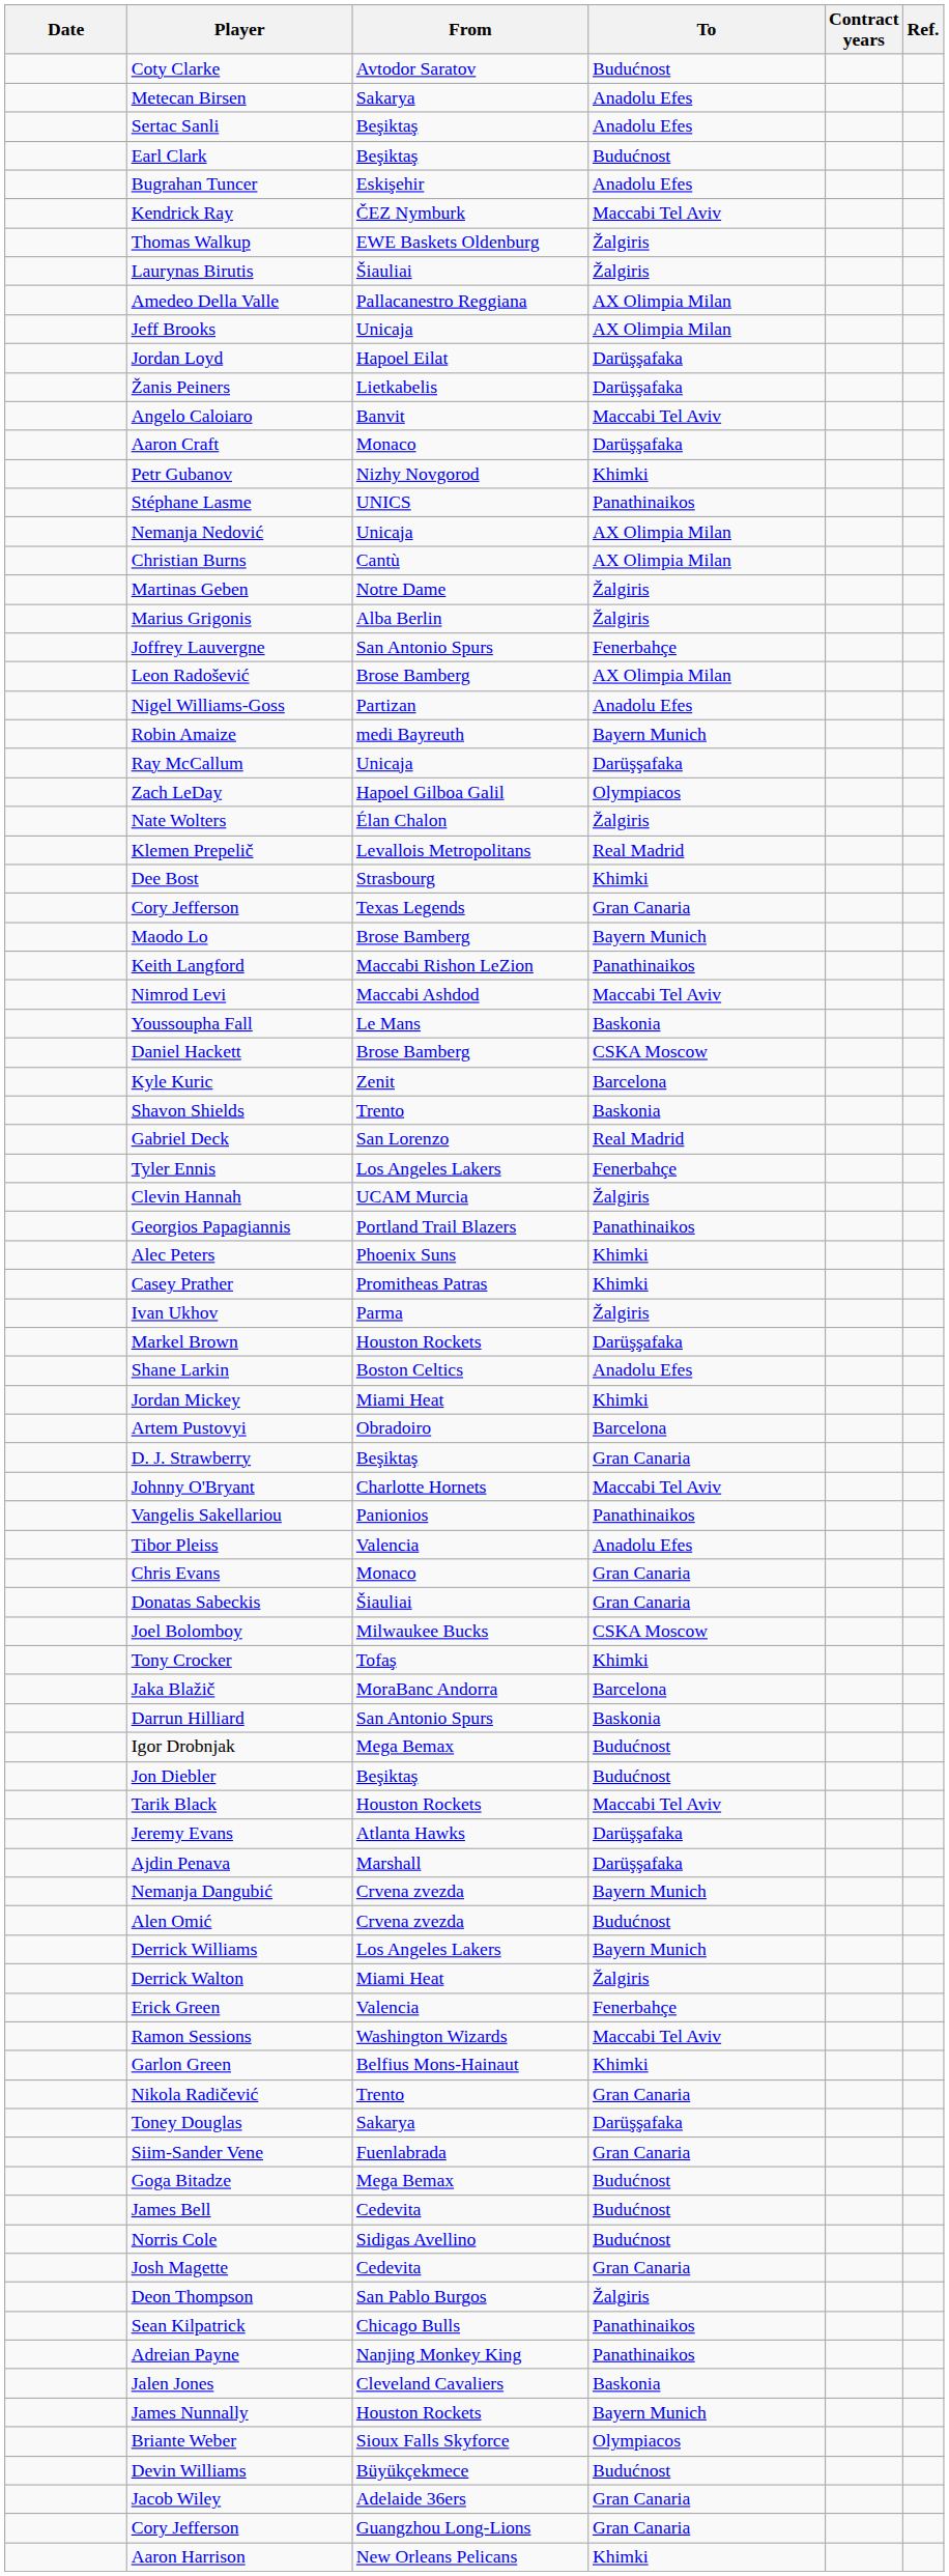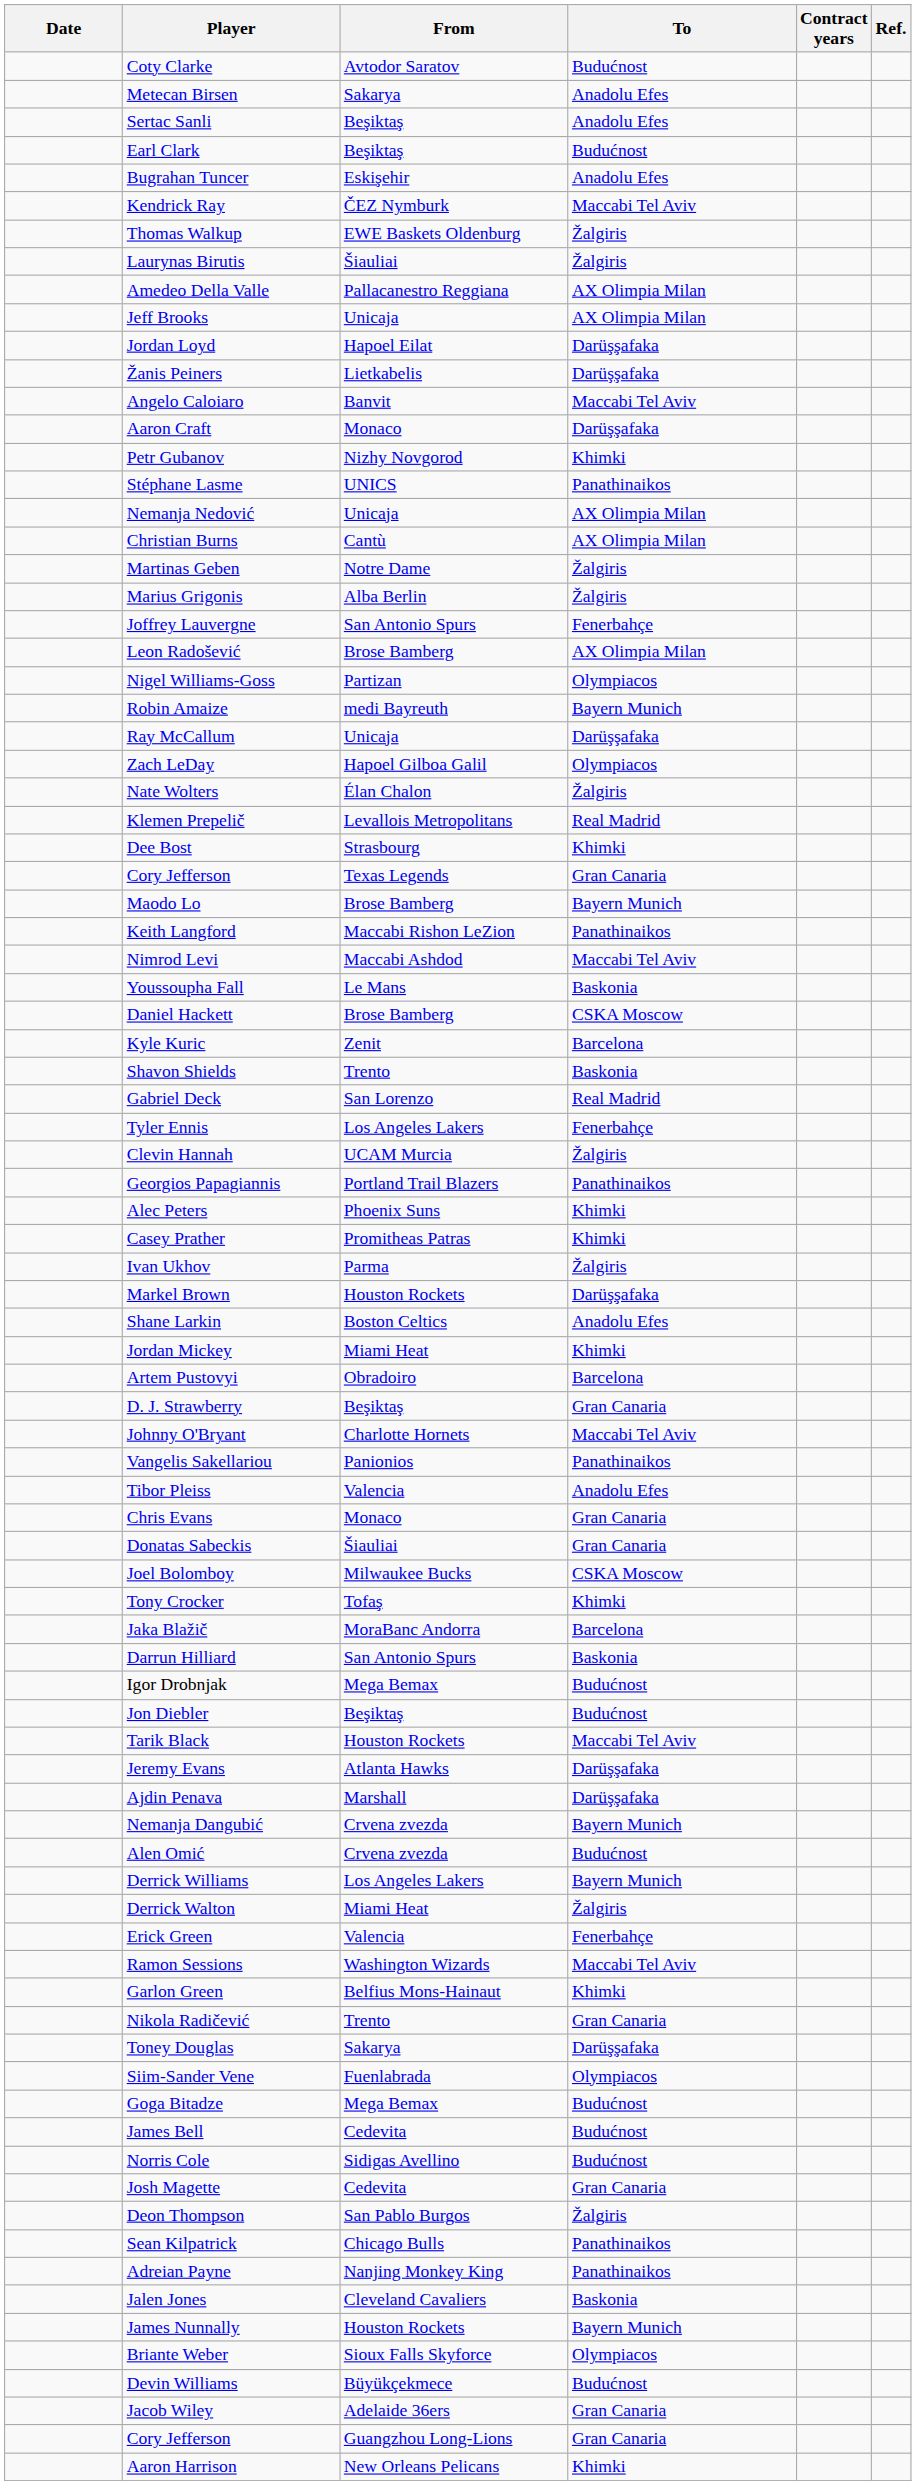Nigel Williams-Goss | To: Anadolu Efes -> Olympiacos
Siim-Sander Vene | To: Gran Canaria -> Olympiacos
